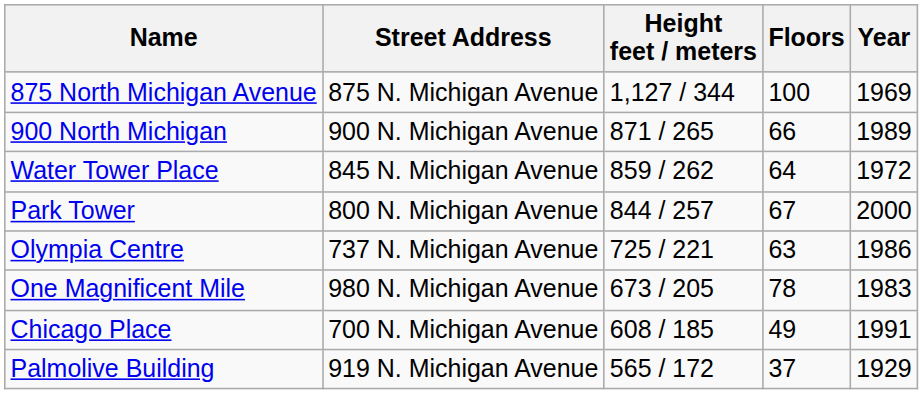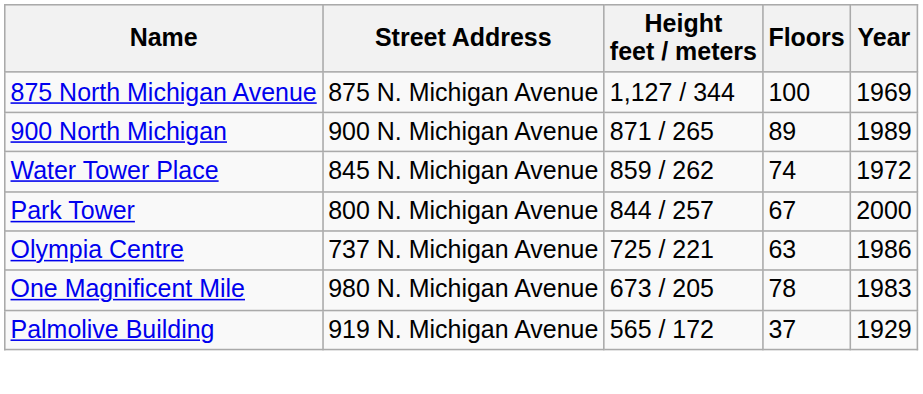900 North Michigan | Floors: 66 -> 89
Water Tower Place | Floors: 64 -> 74
- row: Chicago Place | 700 N. Michigan Avenue | 608 / 185 | 49 | 1991
